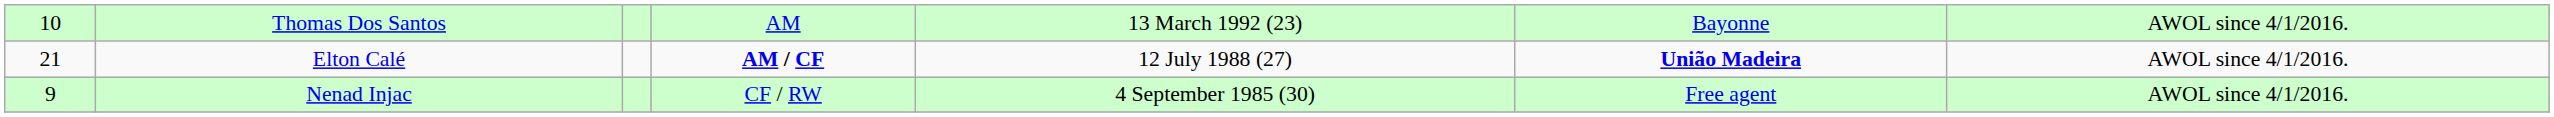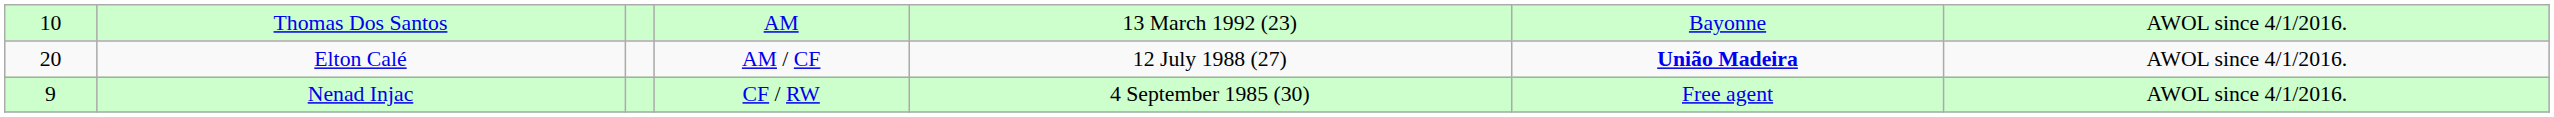Elton Calé | 10: 21 -> 20
Elton Calé | AM: bold -> normal
